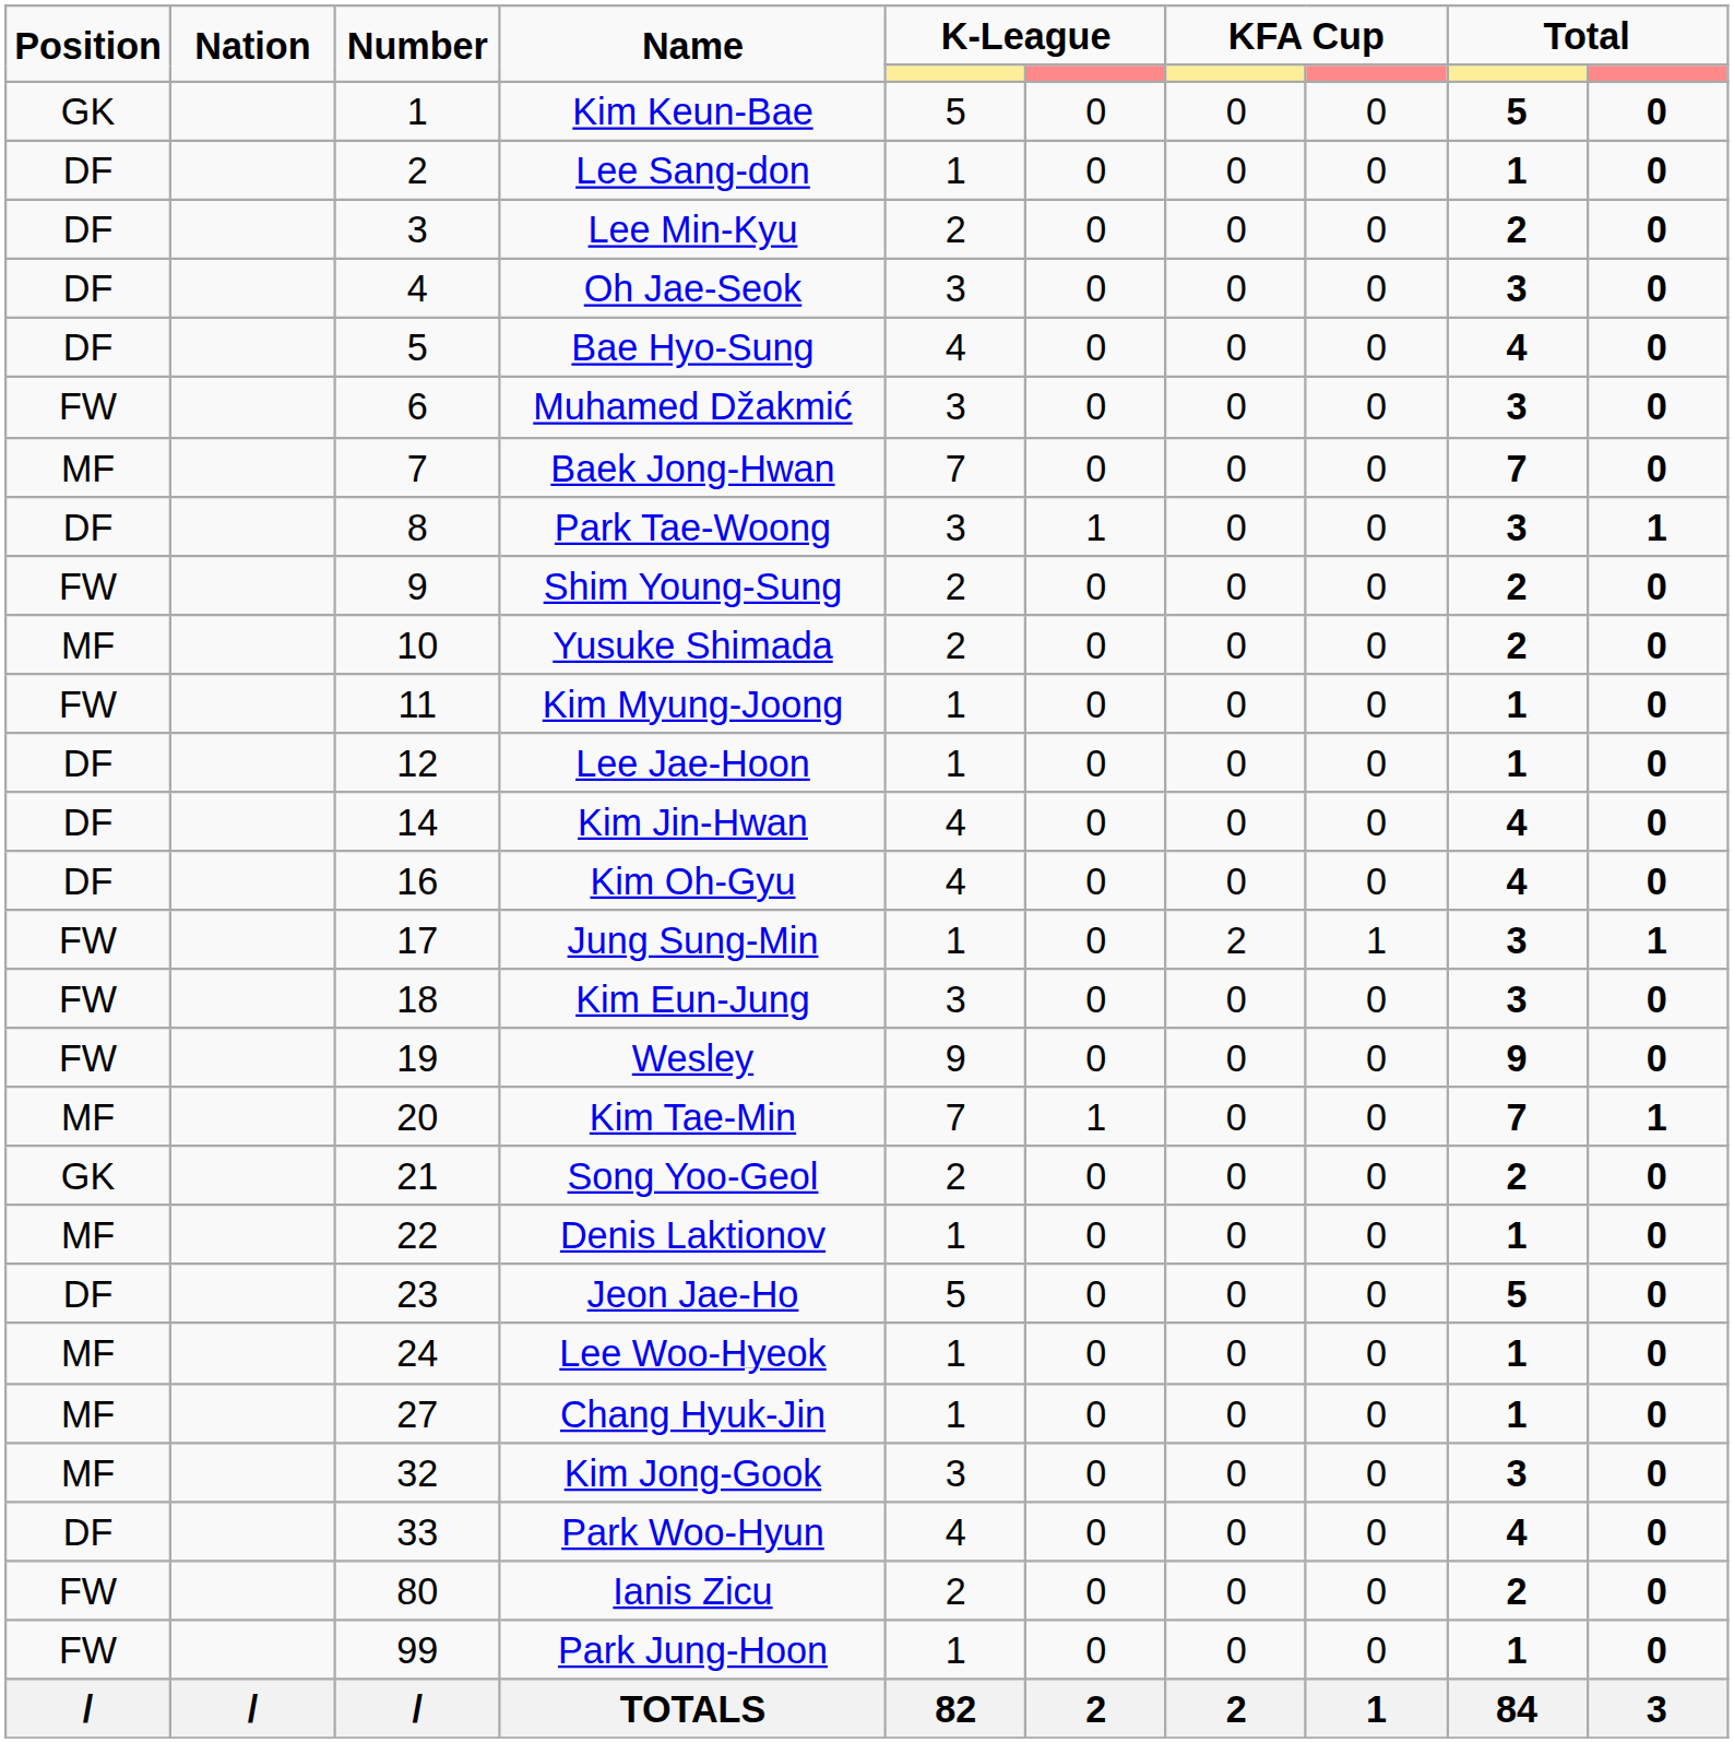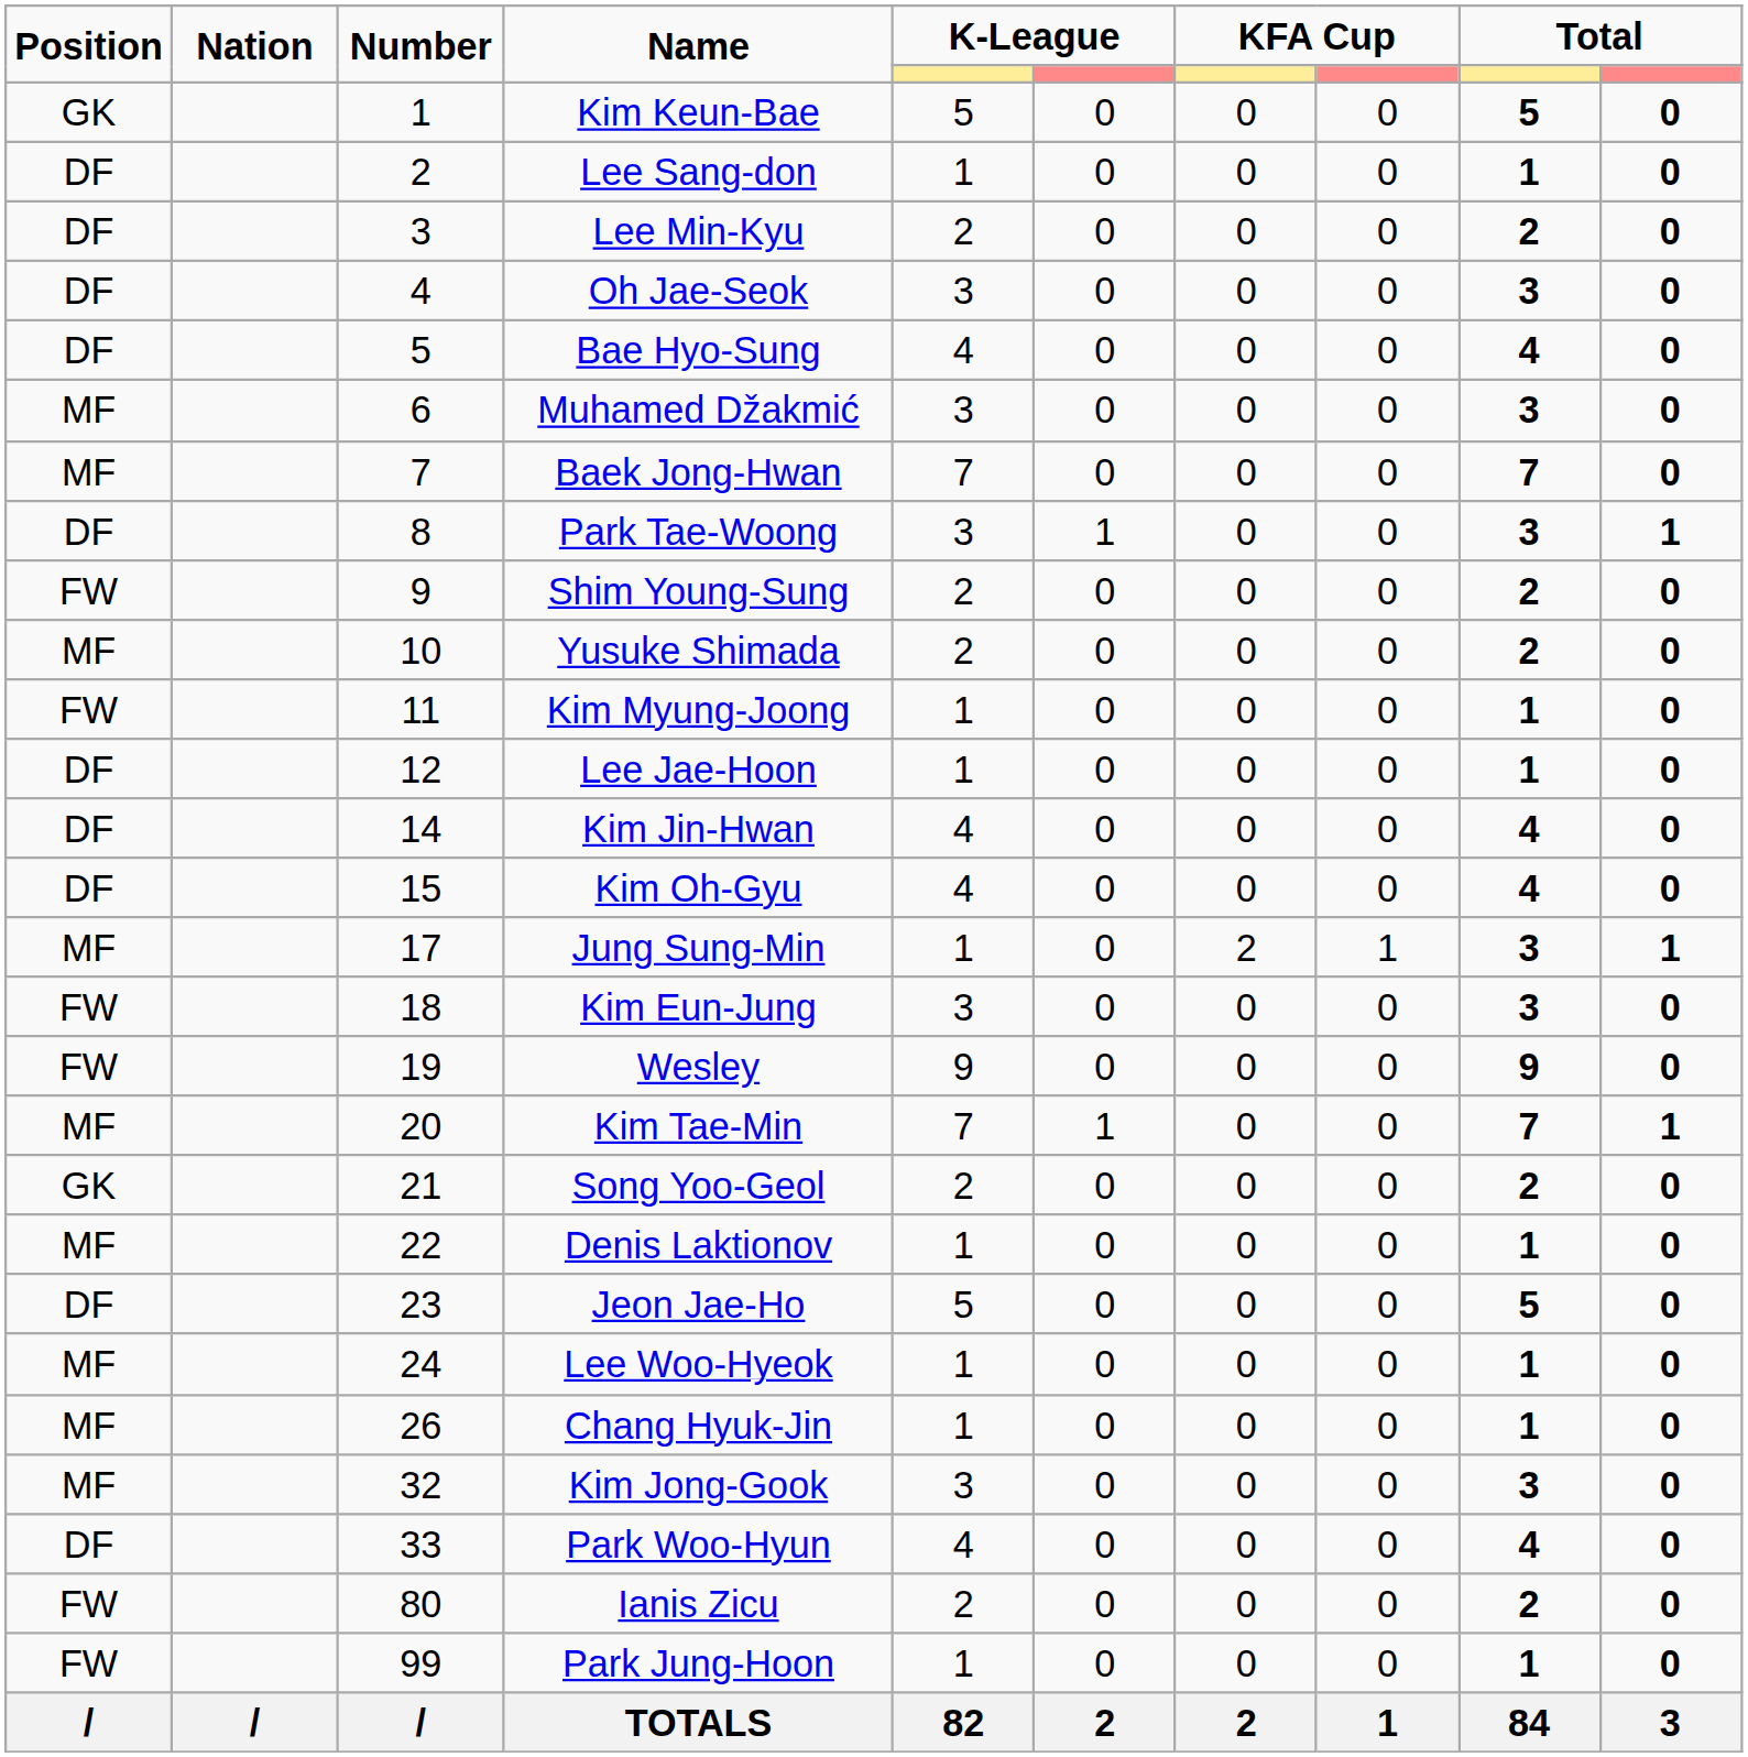Muhamed Džakmić | Position: FW -> MF
Kim Oh-Gyu | Number: 16 -> 15
Jung Sung-Min | Position: FW -> MF
Chang Hyuk-Jin | Number: 27 -> 26
